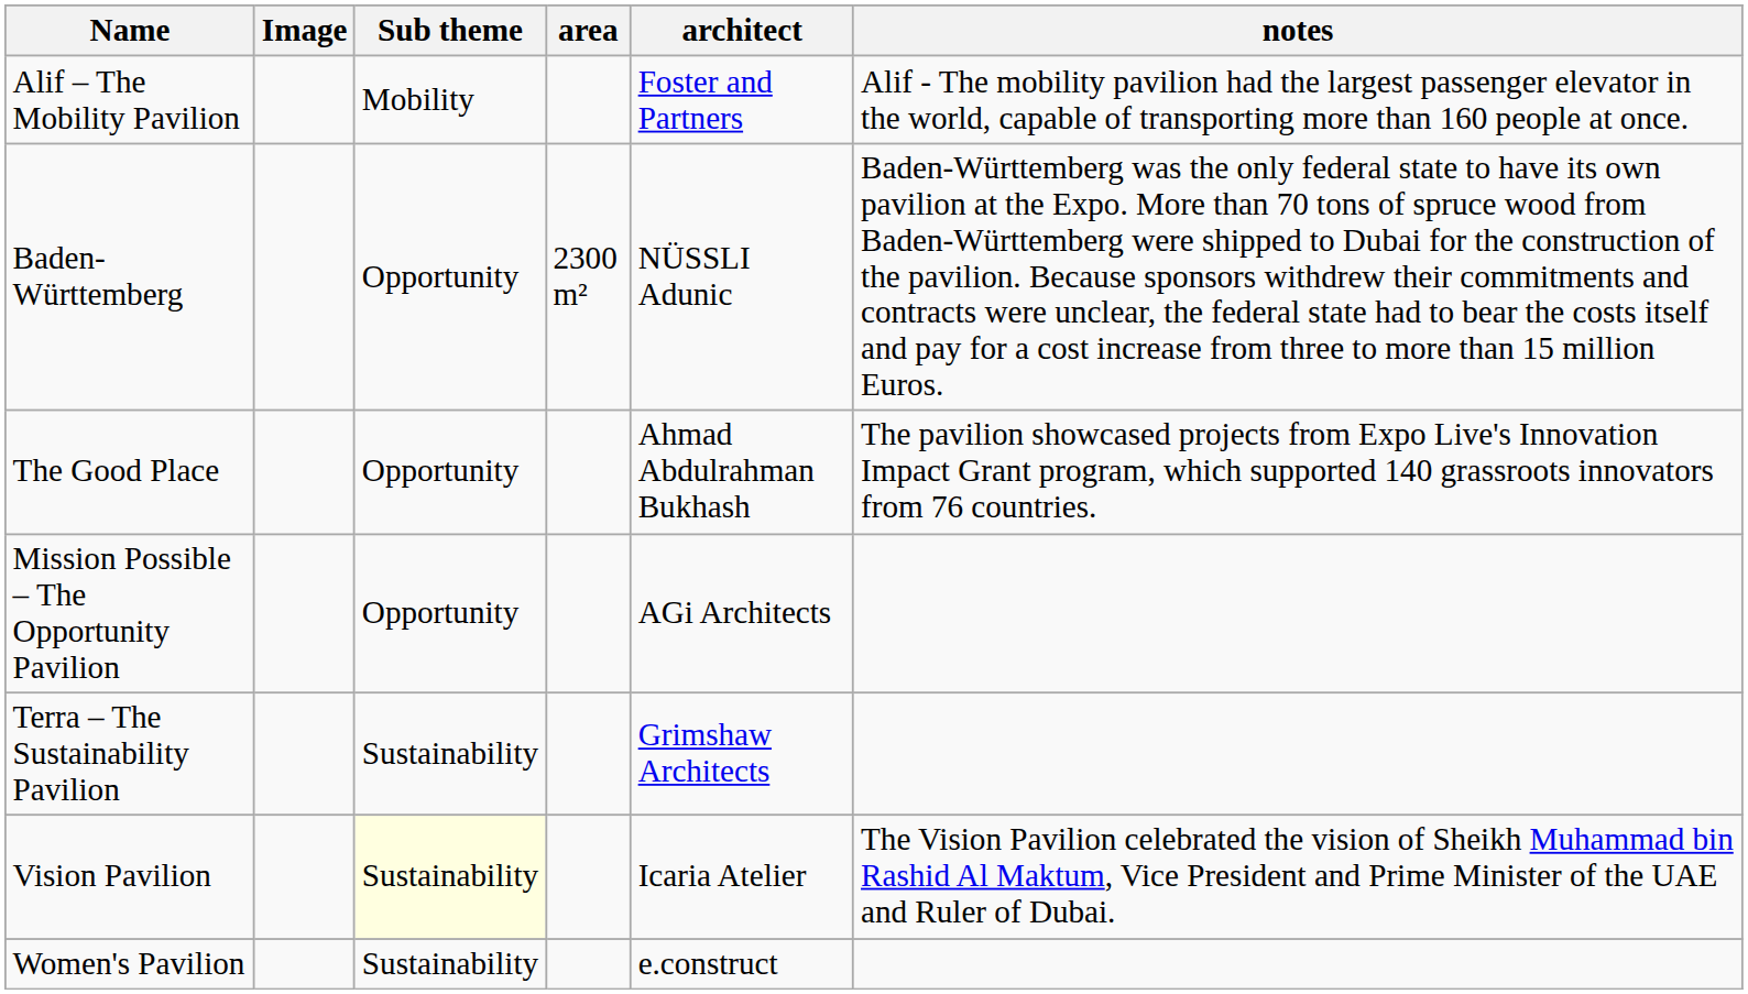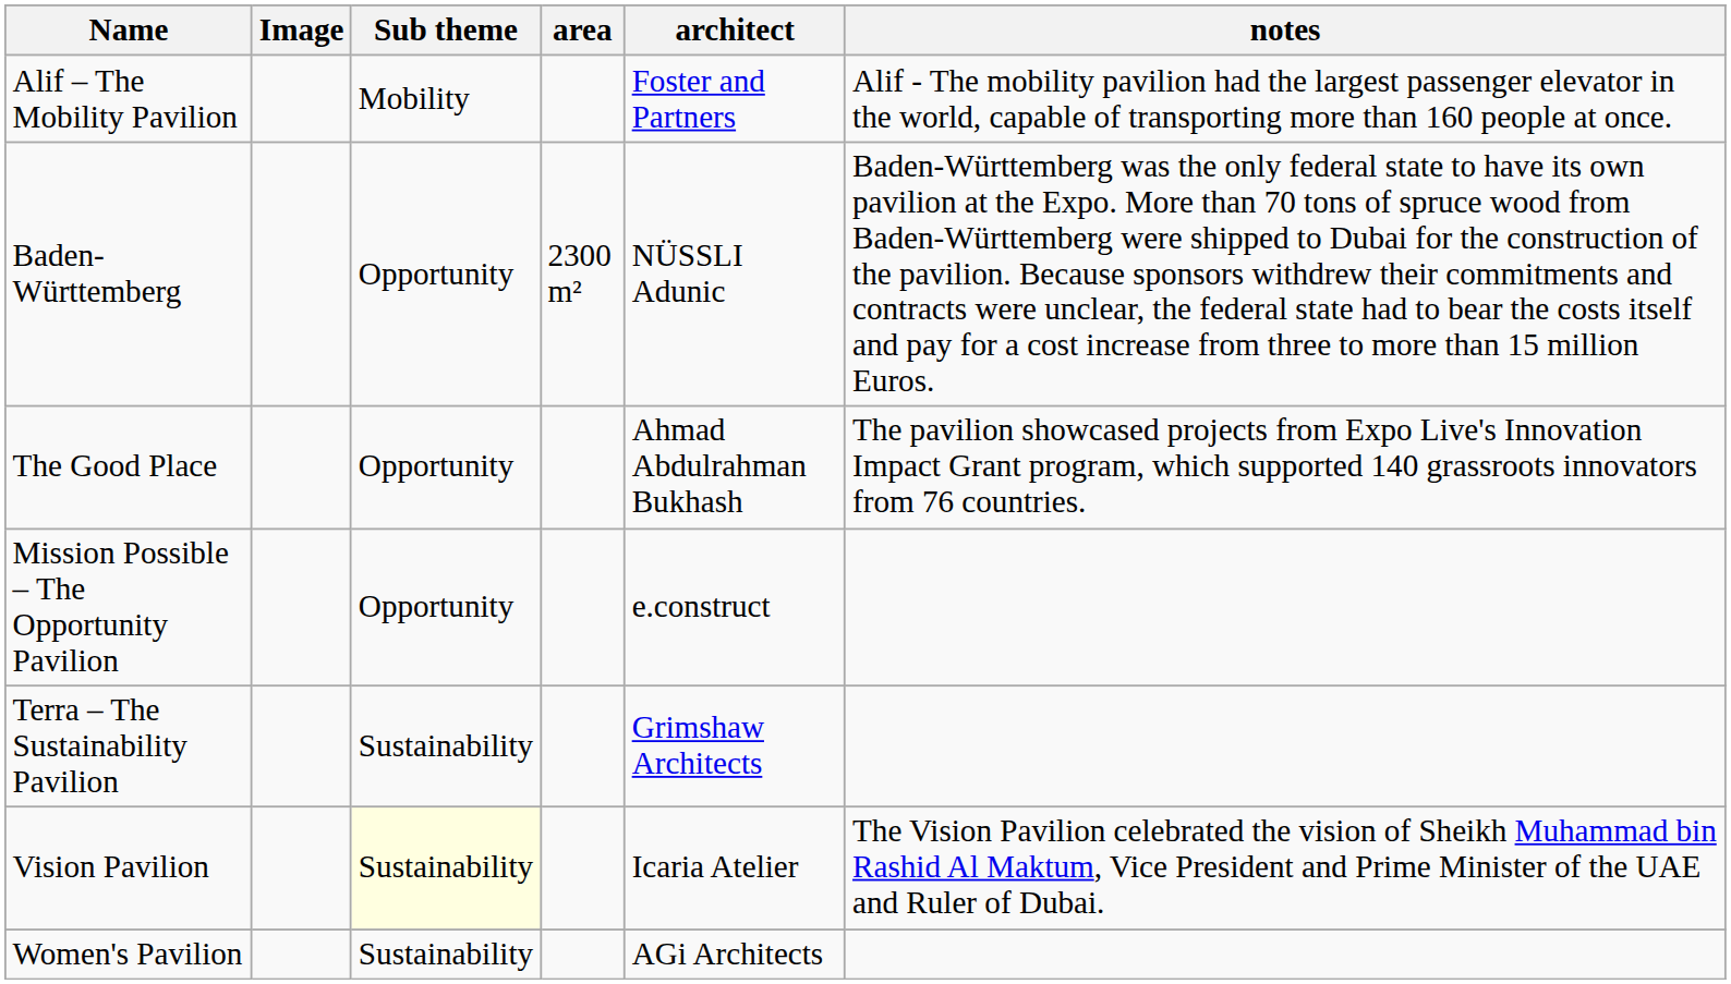Mission Possible – The Opportunity Pavilion | architect: AGi Architects -> e.construct
Women's Pavilion | architect: e.construct -> AGi Architects
